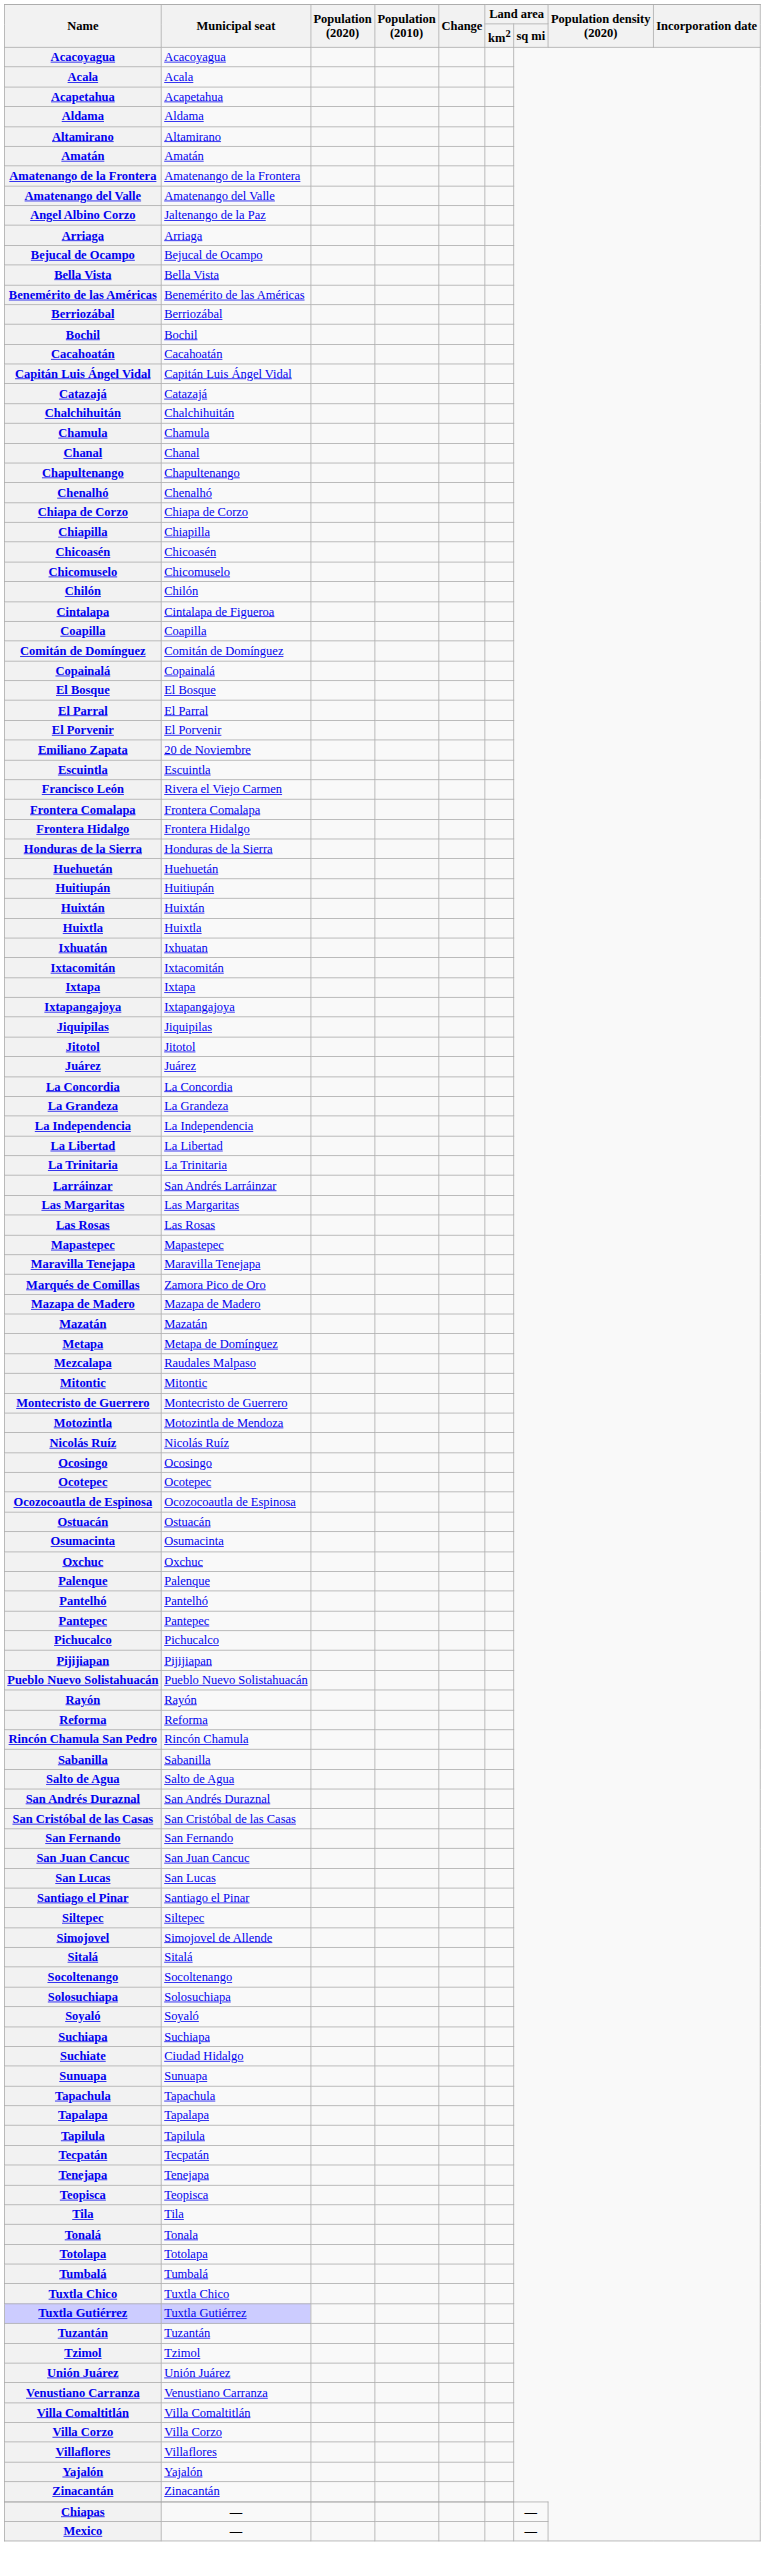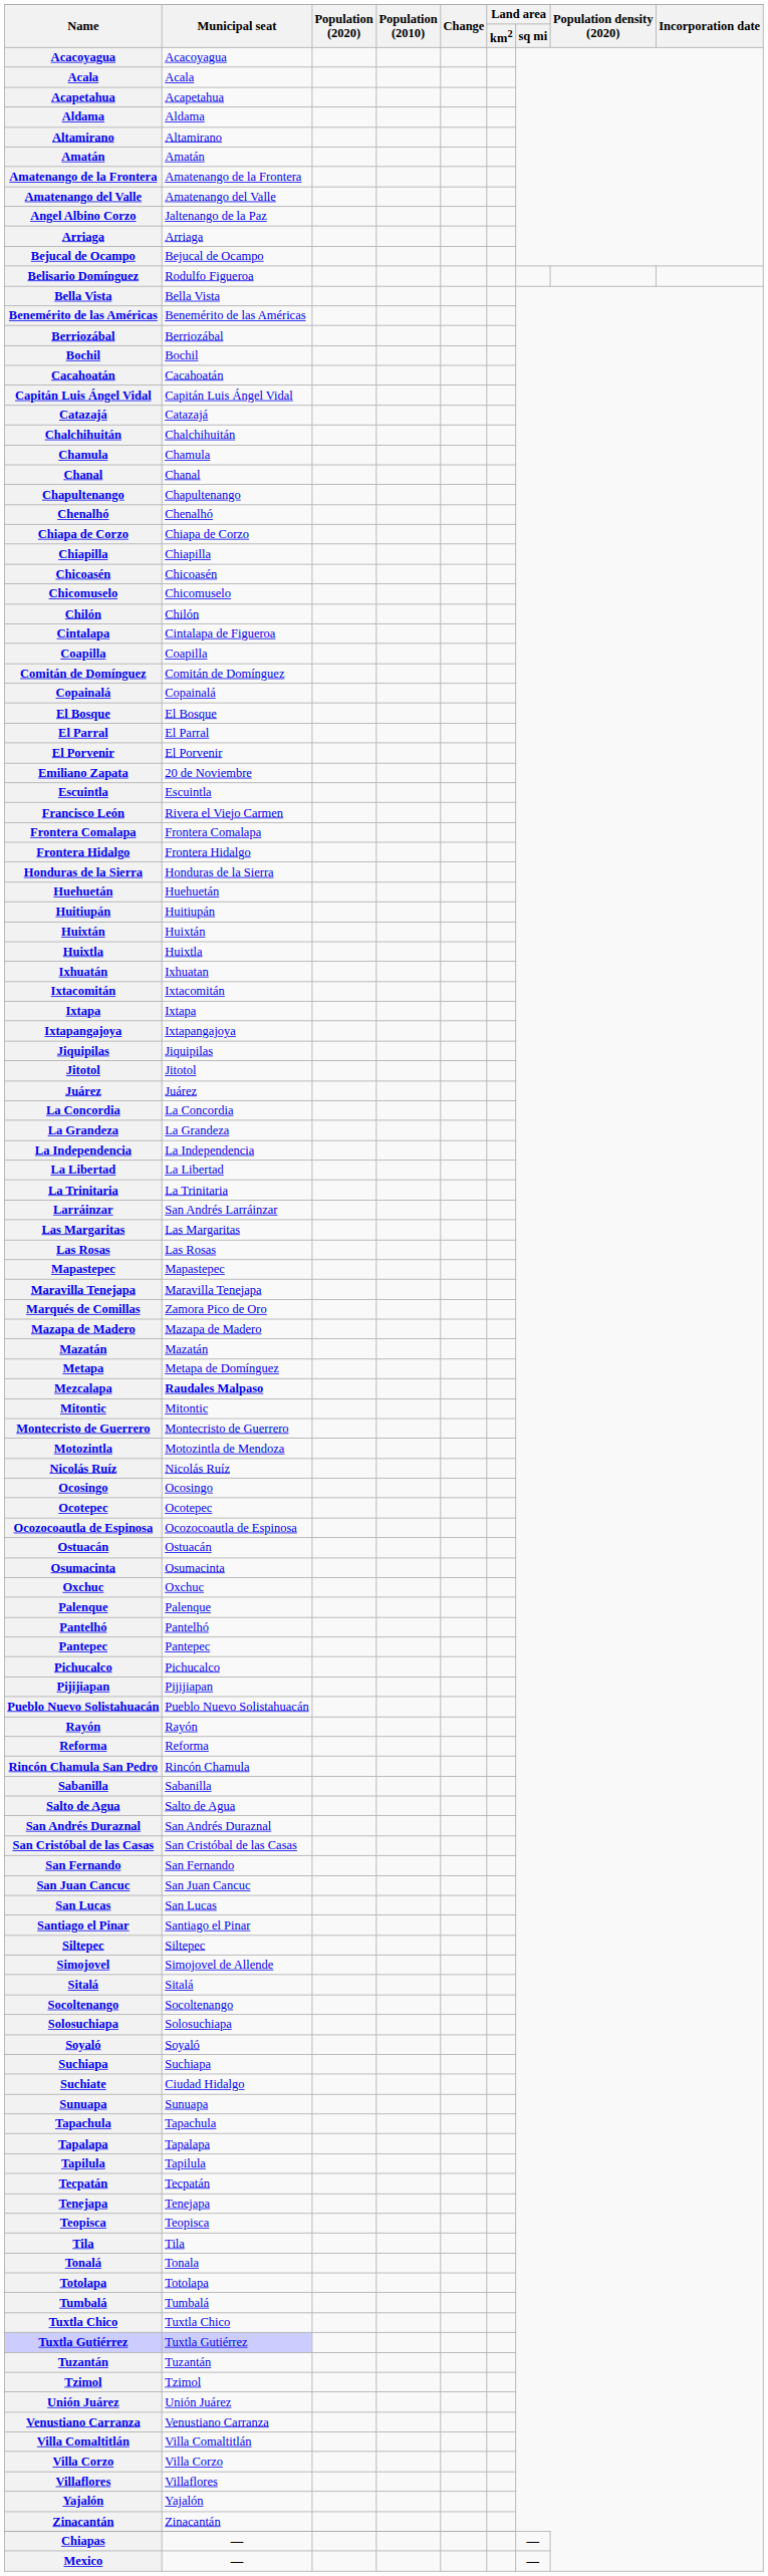+ row: Belisario Domínguez | Rodulfo Figueroa
Mezcalapa | Municipal seat: normal -> bold
